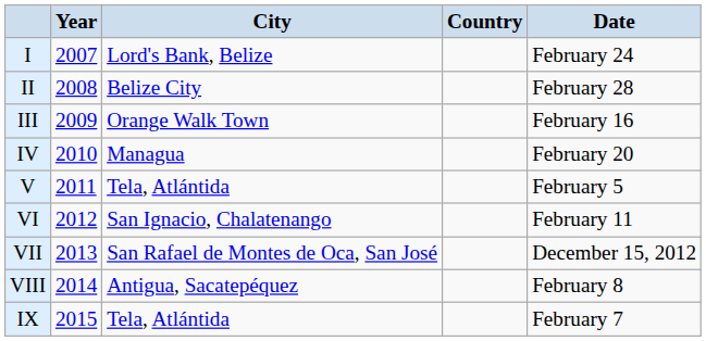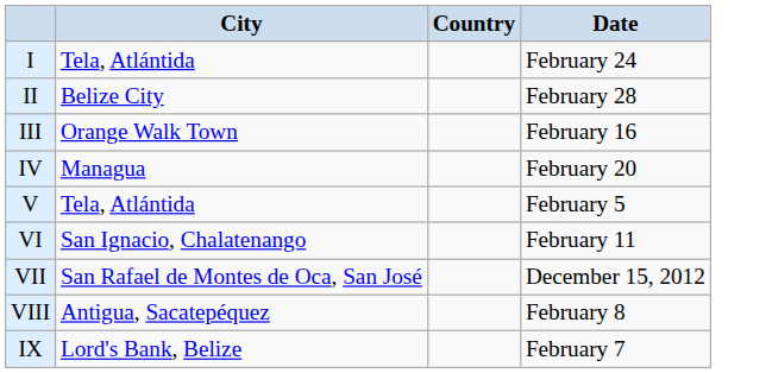- column: Year | 2007 | 2008 | 2009 | 2010 | 2011 | 2012 | 2013 | 2014 | 2015
I | City: Lord's Bank, Belize -> Tela, Atlántida
IX | City: Tela, Atlántida -> Lord's Bank, Belize
